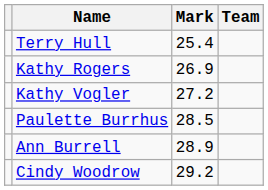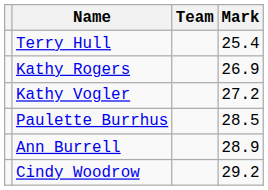columns swapped: Team <-> Mark
